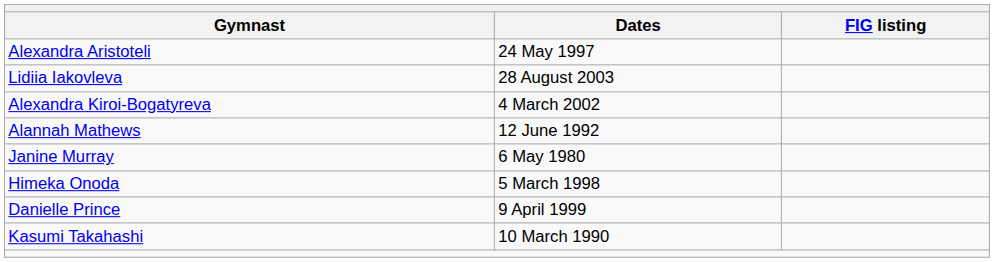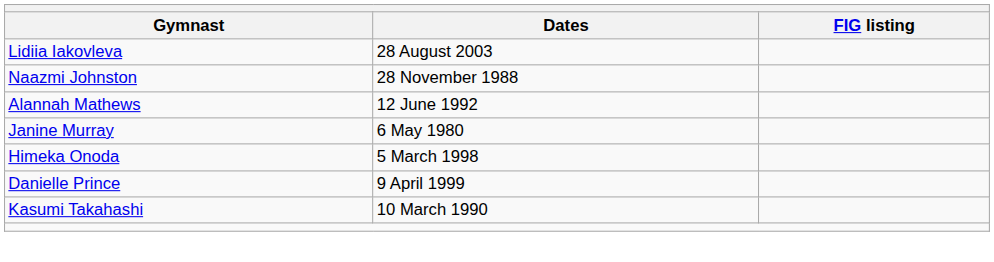- row: Alexandra Aristoteli | 24 May 1997
+ row: Naazmi Johnston | 28 November 1988
- row: Alexandra Kiroi-Bogatyreva | 4 March 2002
